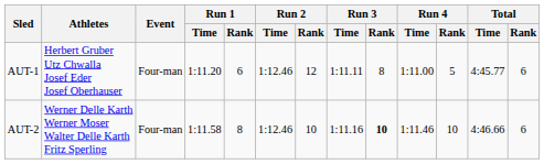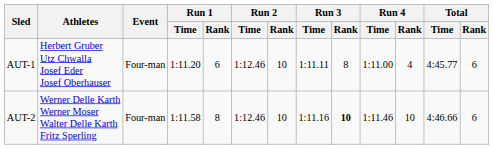AUT-1 | Run 2 / Rank: 12 -> 10
AUT-1 | Run 4 / Rank: 5 -> 4
